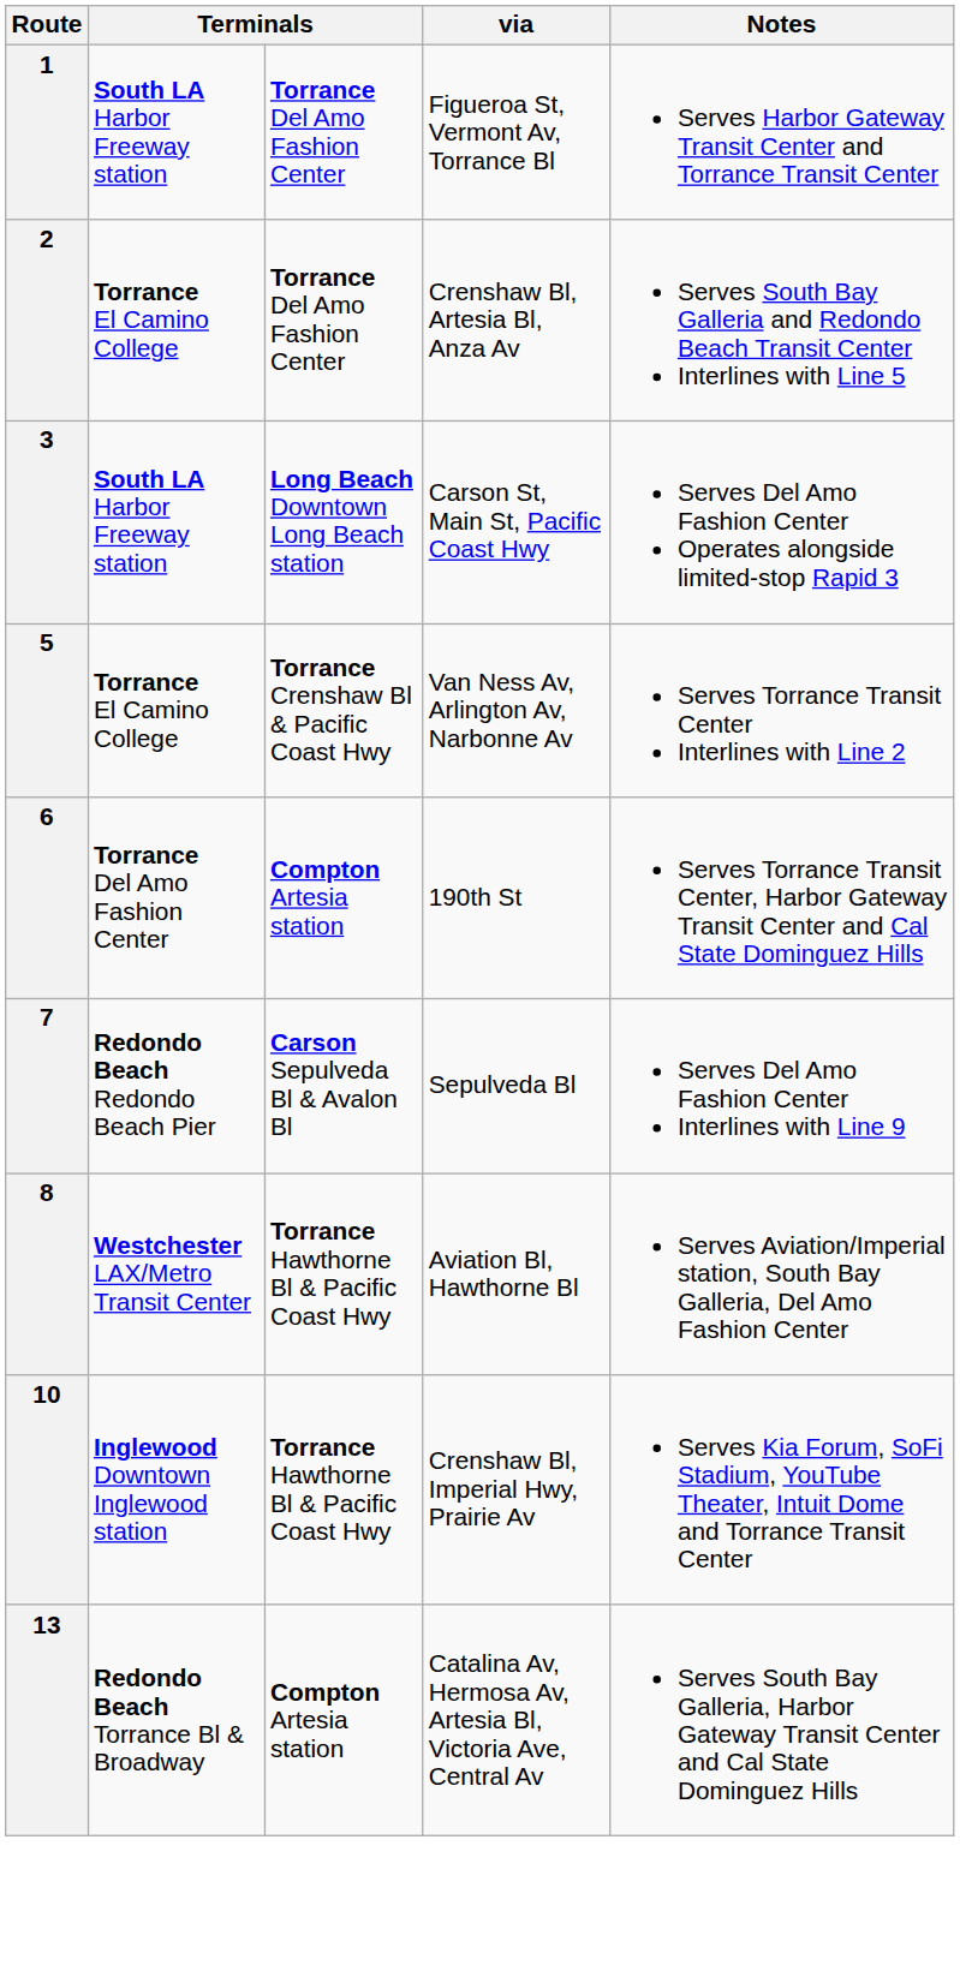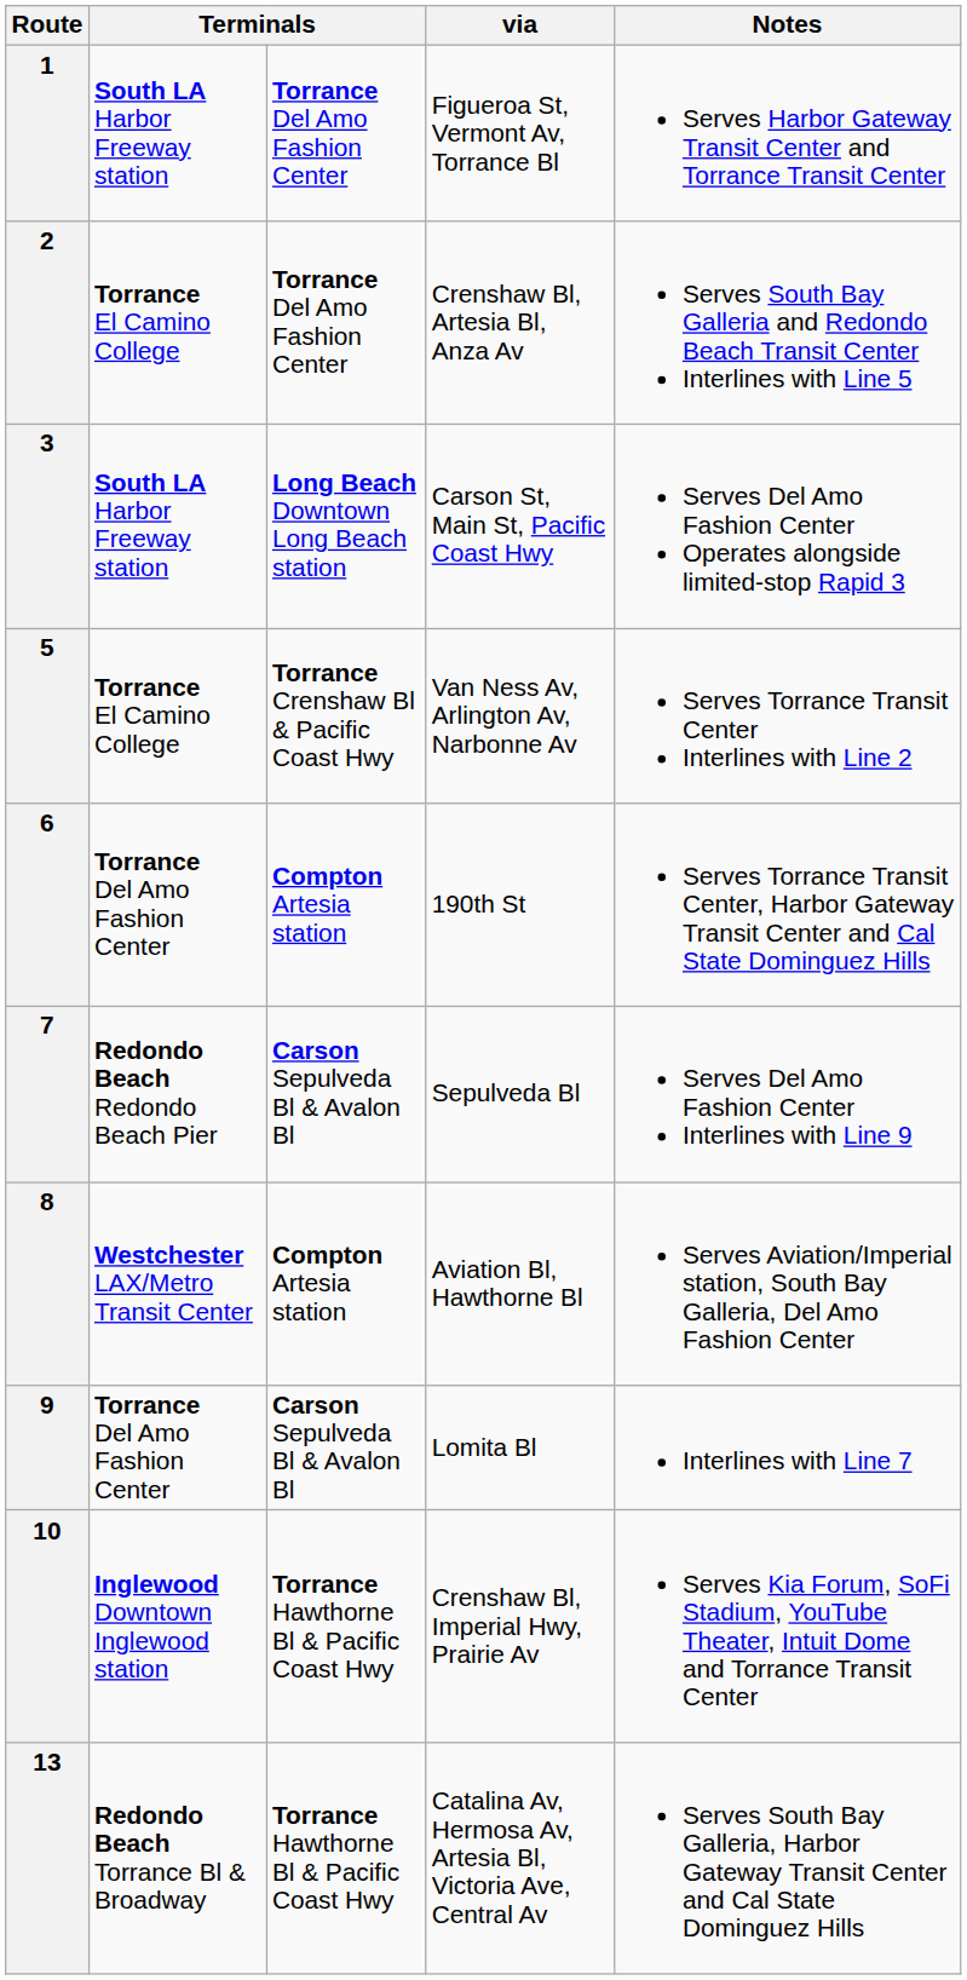8 | column 3: Torrance Hawthorne Bl & Pacific Coast Hwy -> Compton Artesia station
+ row: 9 | Torrance Del Amo Fashion Center | Carson Sepulveda Bl & Avalon Bl | Lomita Bl | Interlines with Line 7
13 | column 3: Compton Artesia station -> Torrance Hawthorne Bl & Pacific Coast Hwy
